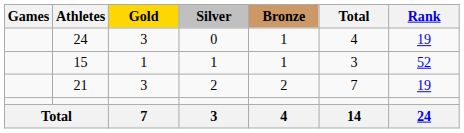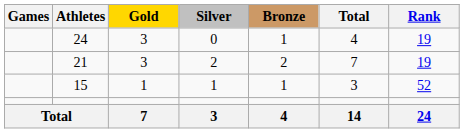rows swapped: 21 <-> 15
